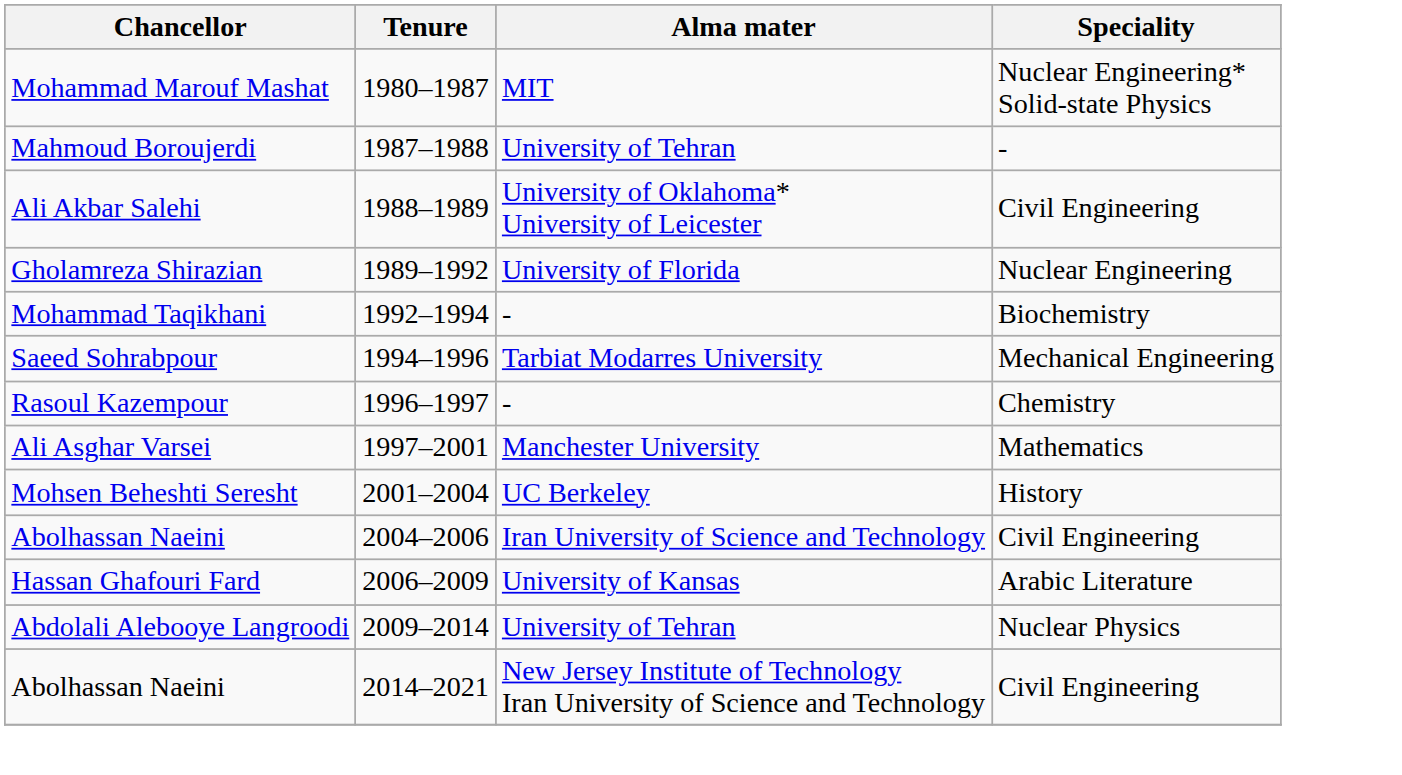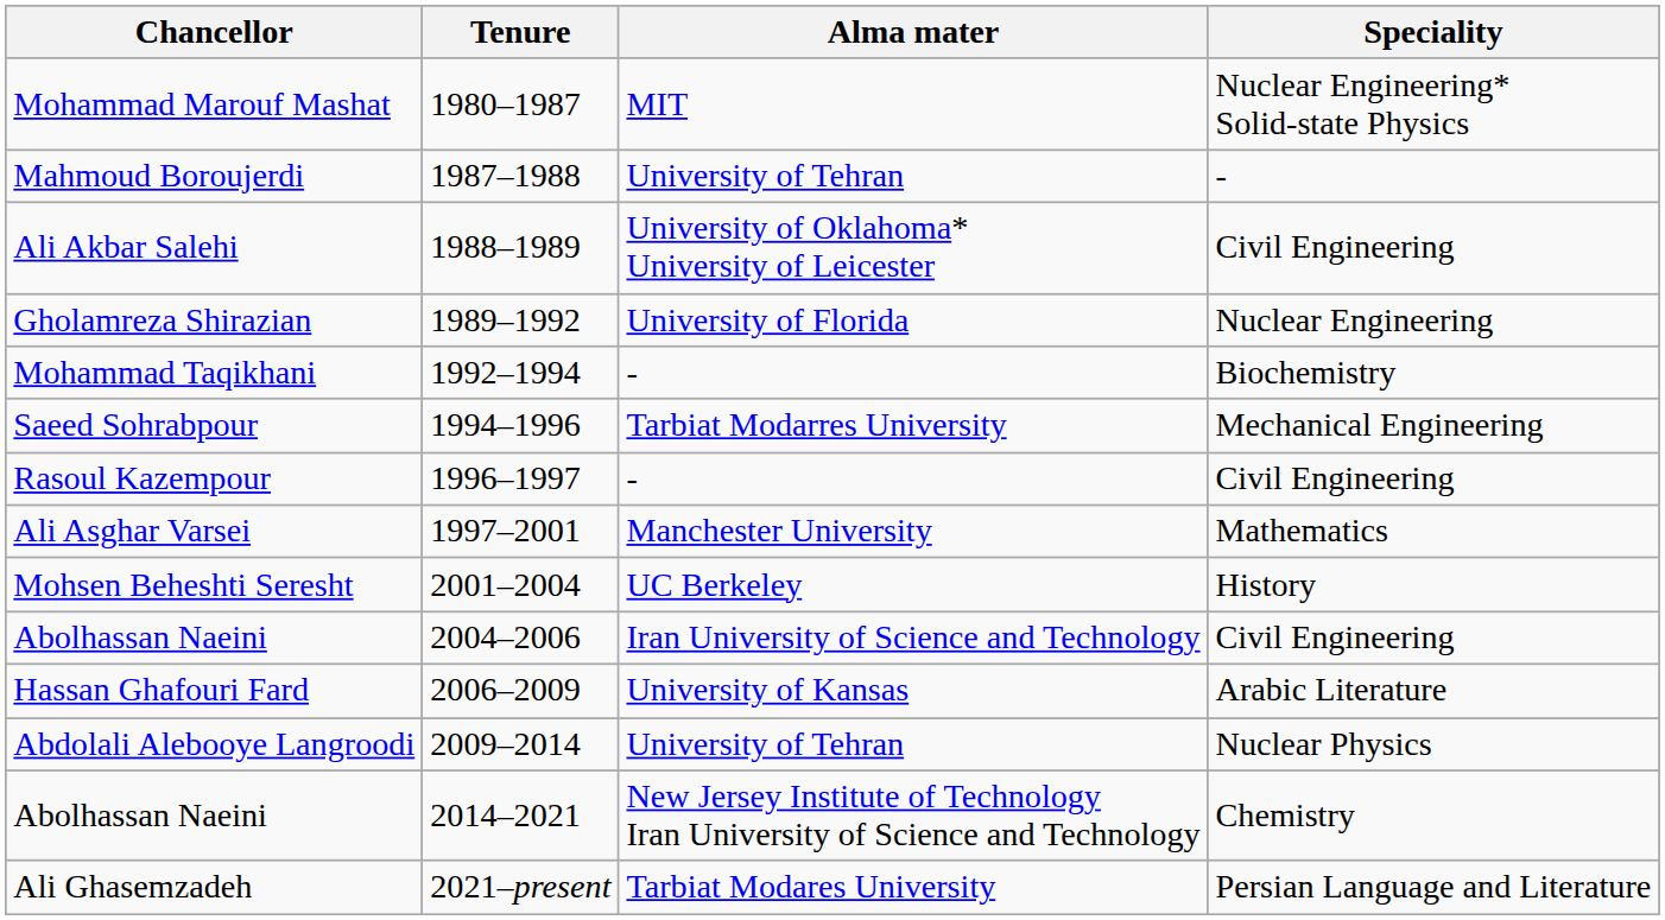Rasoul Kazempour | Speciality: Chemistry -> Civil Engineering
Abolhassan Naeini / 2014–2021 | Speciality: Civil Engineering -> Chemistry
+ row: Ali Ghasemzadeh | 2021–present | Tarbiat Modares University | Persian Language and Literature
